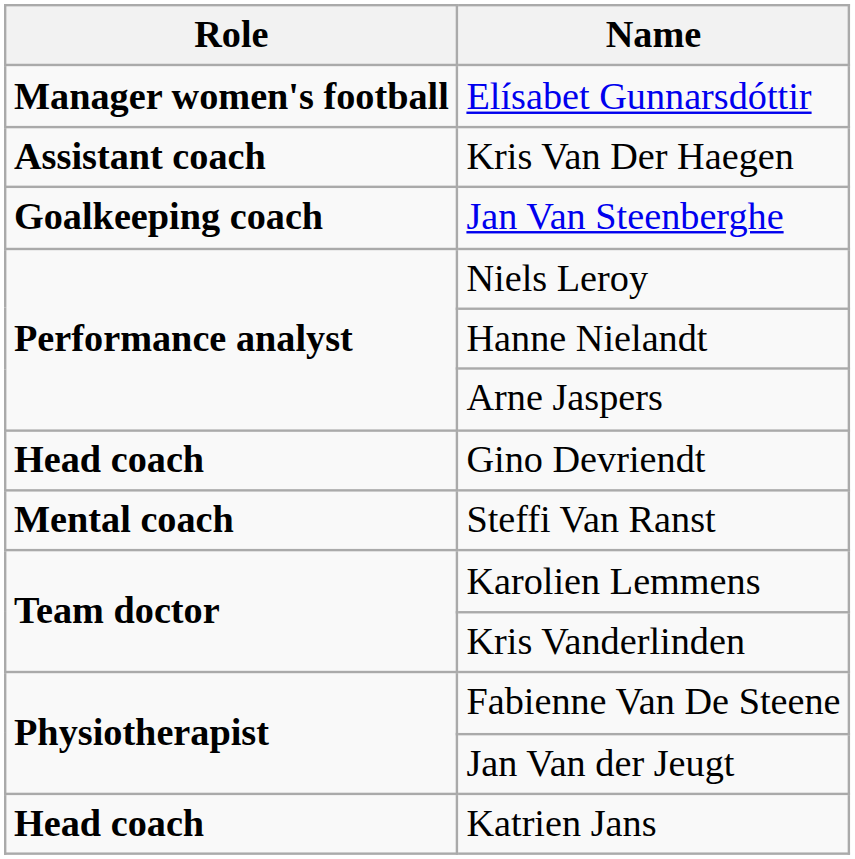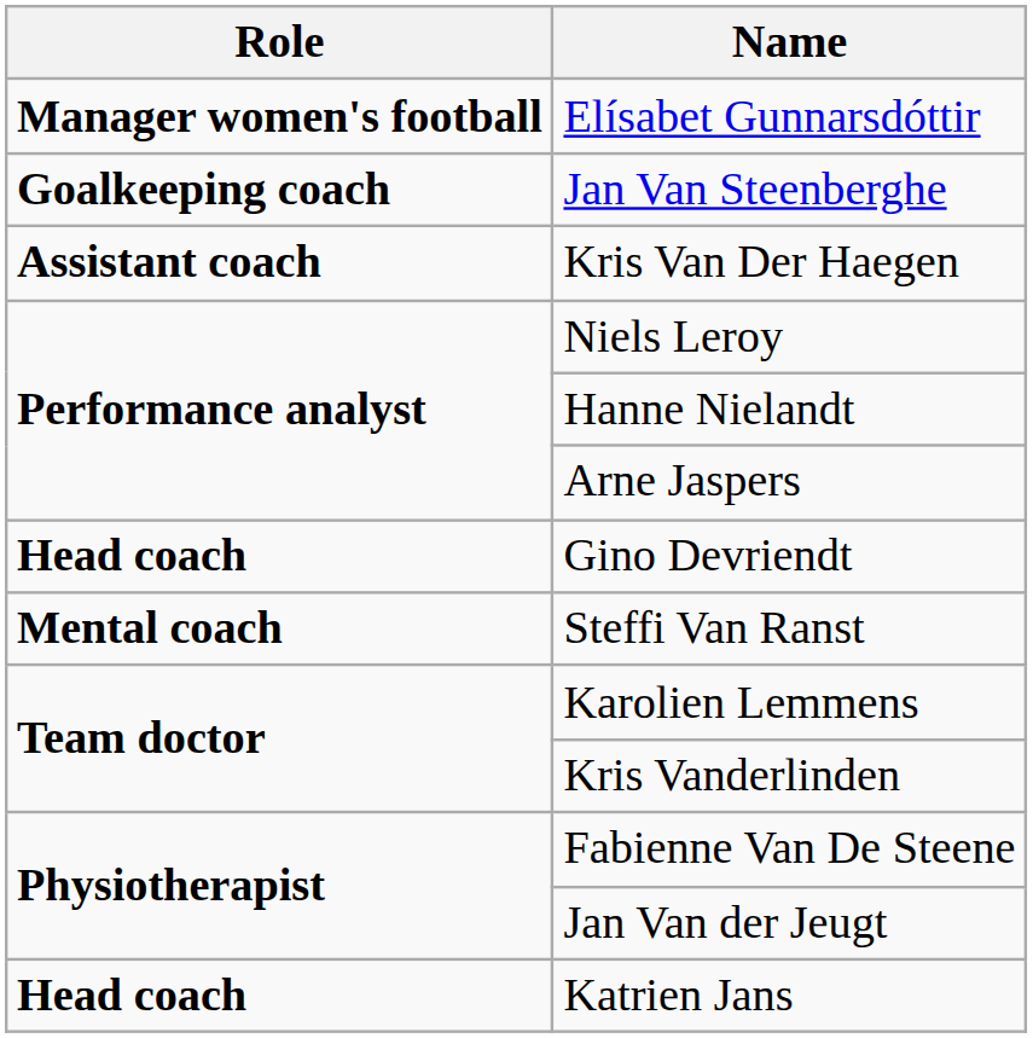rows swapped: Kris Van Der Haegen <-> Jan Van Steenberghe
